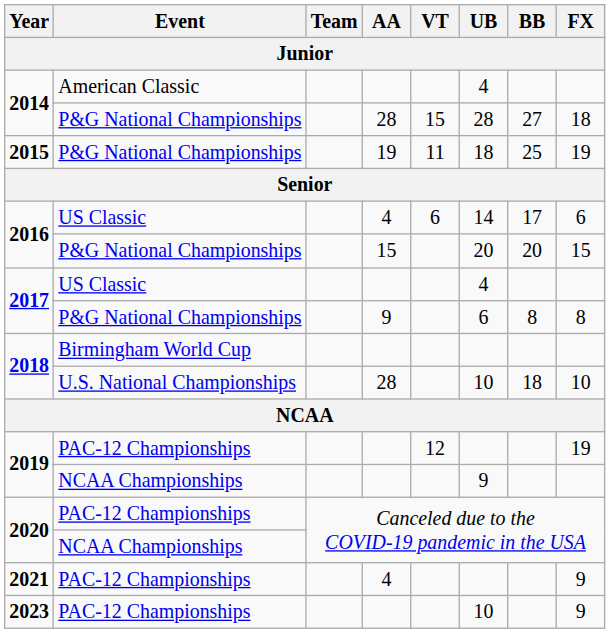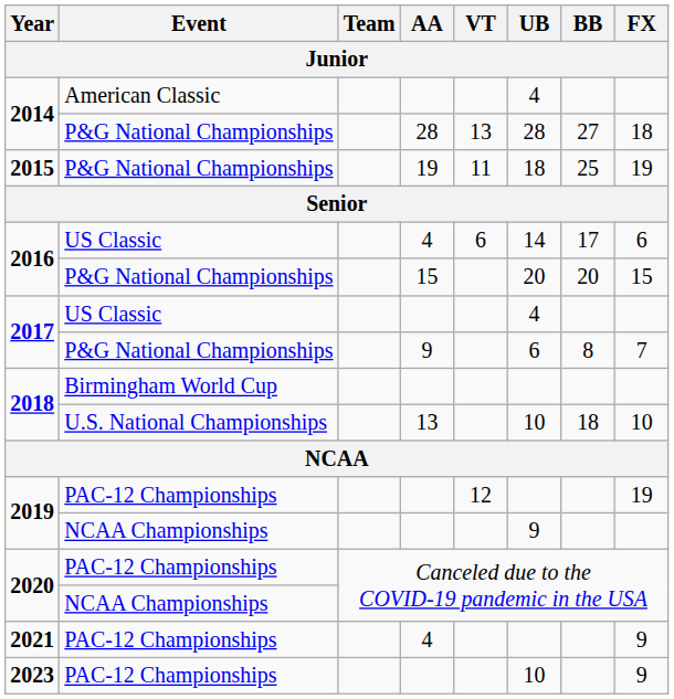2014 / P&G National Championships | VT: 15 -> 13
2017 / P&G National Championships | FX: 8 -> 7
2018 / U.S. National Championships | AA: 28 -> 13
